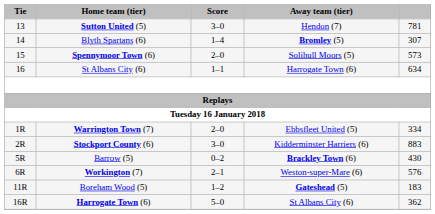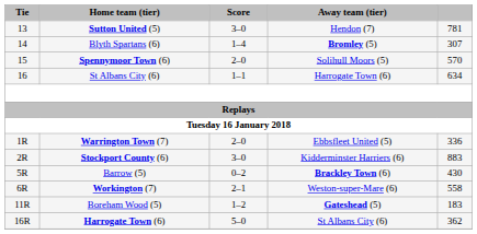Spennymoor Town (6) | column 5: 573 -> 570
Warrington Town (7) | column 5: 334 -> 336
Workington (7) | column 5: 576 -> 558
